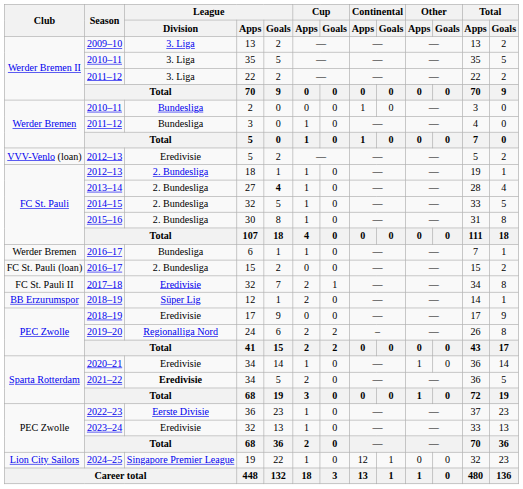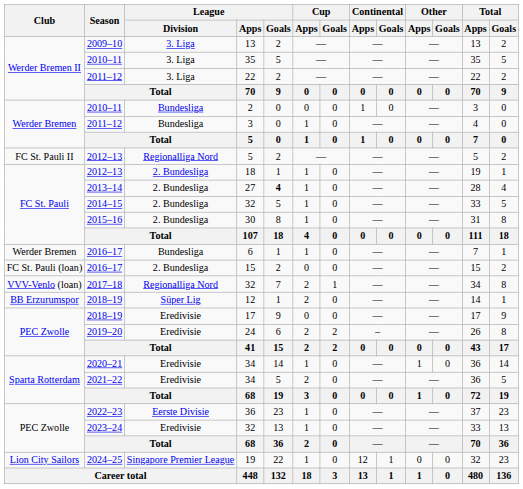2012–13 / 5 | Club: VVV-Venlo (loan) -> FC St. Pauli II
2012–13 / 5 | League / Division: Eredivisie -> Regionalliga Nord
2017–18 / 32 | Club: FC St. Pauli II -> VVV-Venlo (loan)
2017–18 / 32 | League / Division: Eredivisie -> Regionalliga Nord
24 | League / Division: Regionalliga Nord -> Eredivisie
2021–22 / 34 | League / Division: bold -> normal
